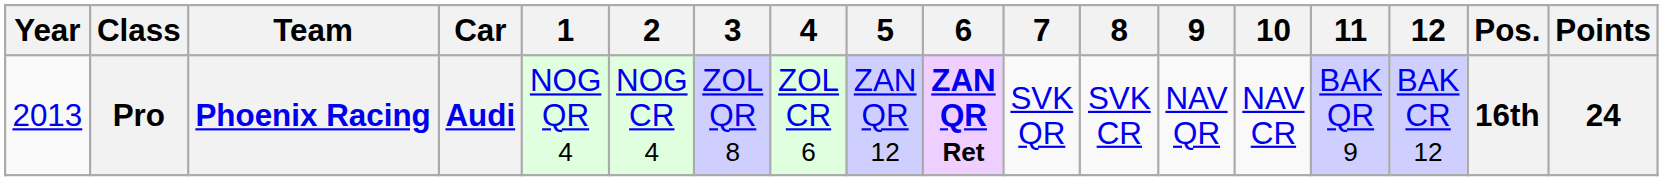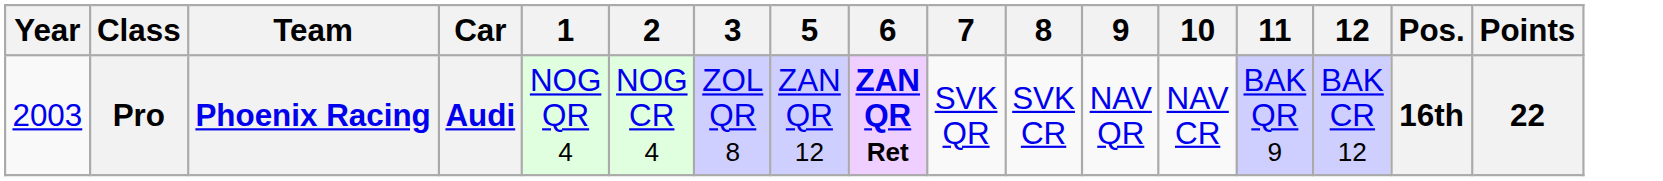- column: 4 | ZOL CR 6
Pro | Year: 2013 -> 2003
Pro | Points: 24 -> 22
